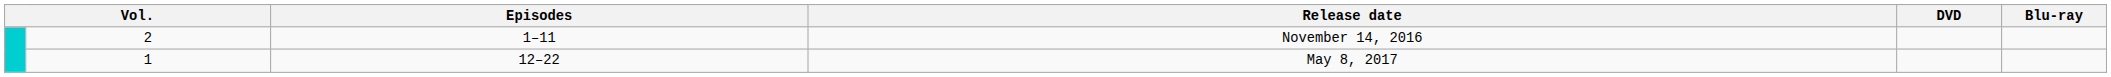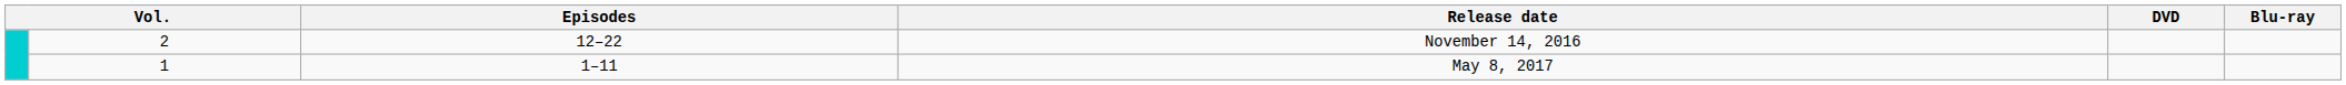November 14, 2016 | Episodes: 1–11 -> 12–22
May 8, 2017 | Episodes: 12–22 -> 1–11
